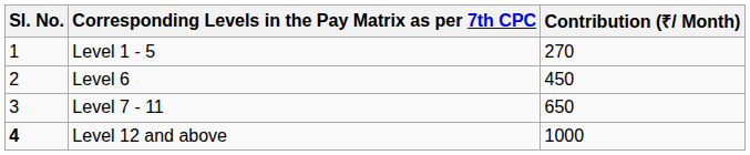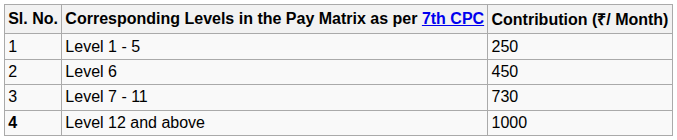Level 1 - 5 | Contribution (₹/ Month): 270 -> 250
Level 7 - 11 | Contribution (₹/ Month): 650 -> 730
